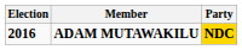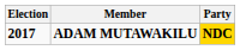ADAM MUTAWAKILU | Election: 2016 -> 2017
